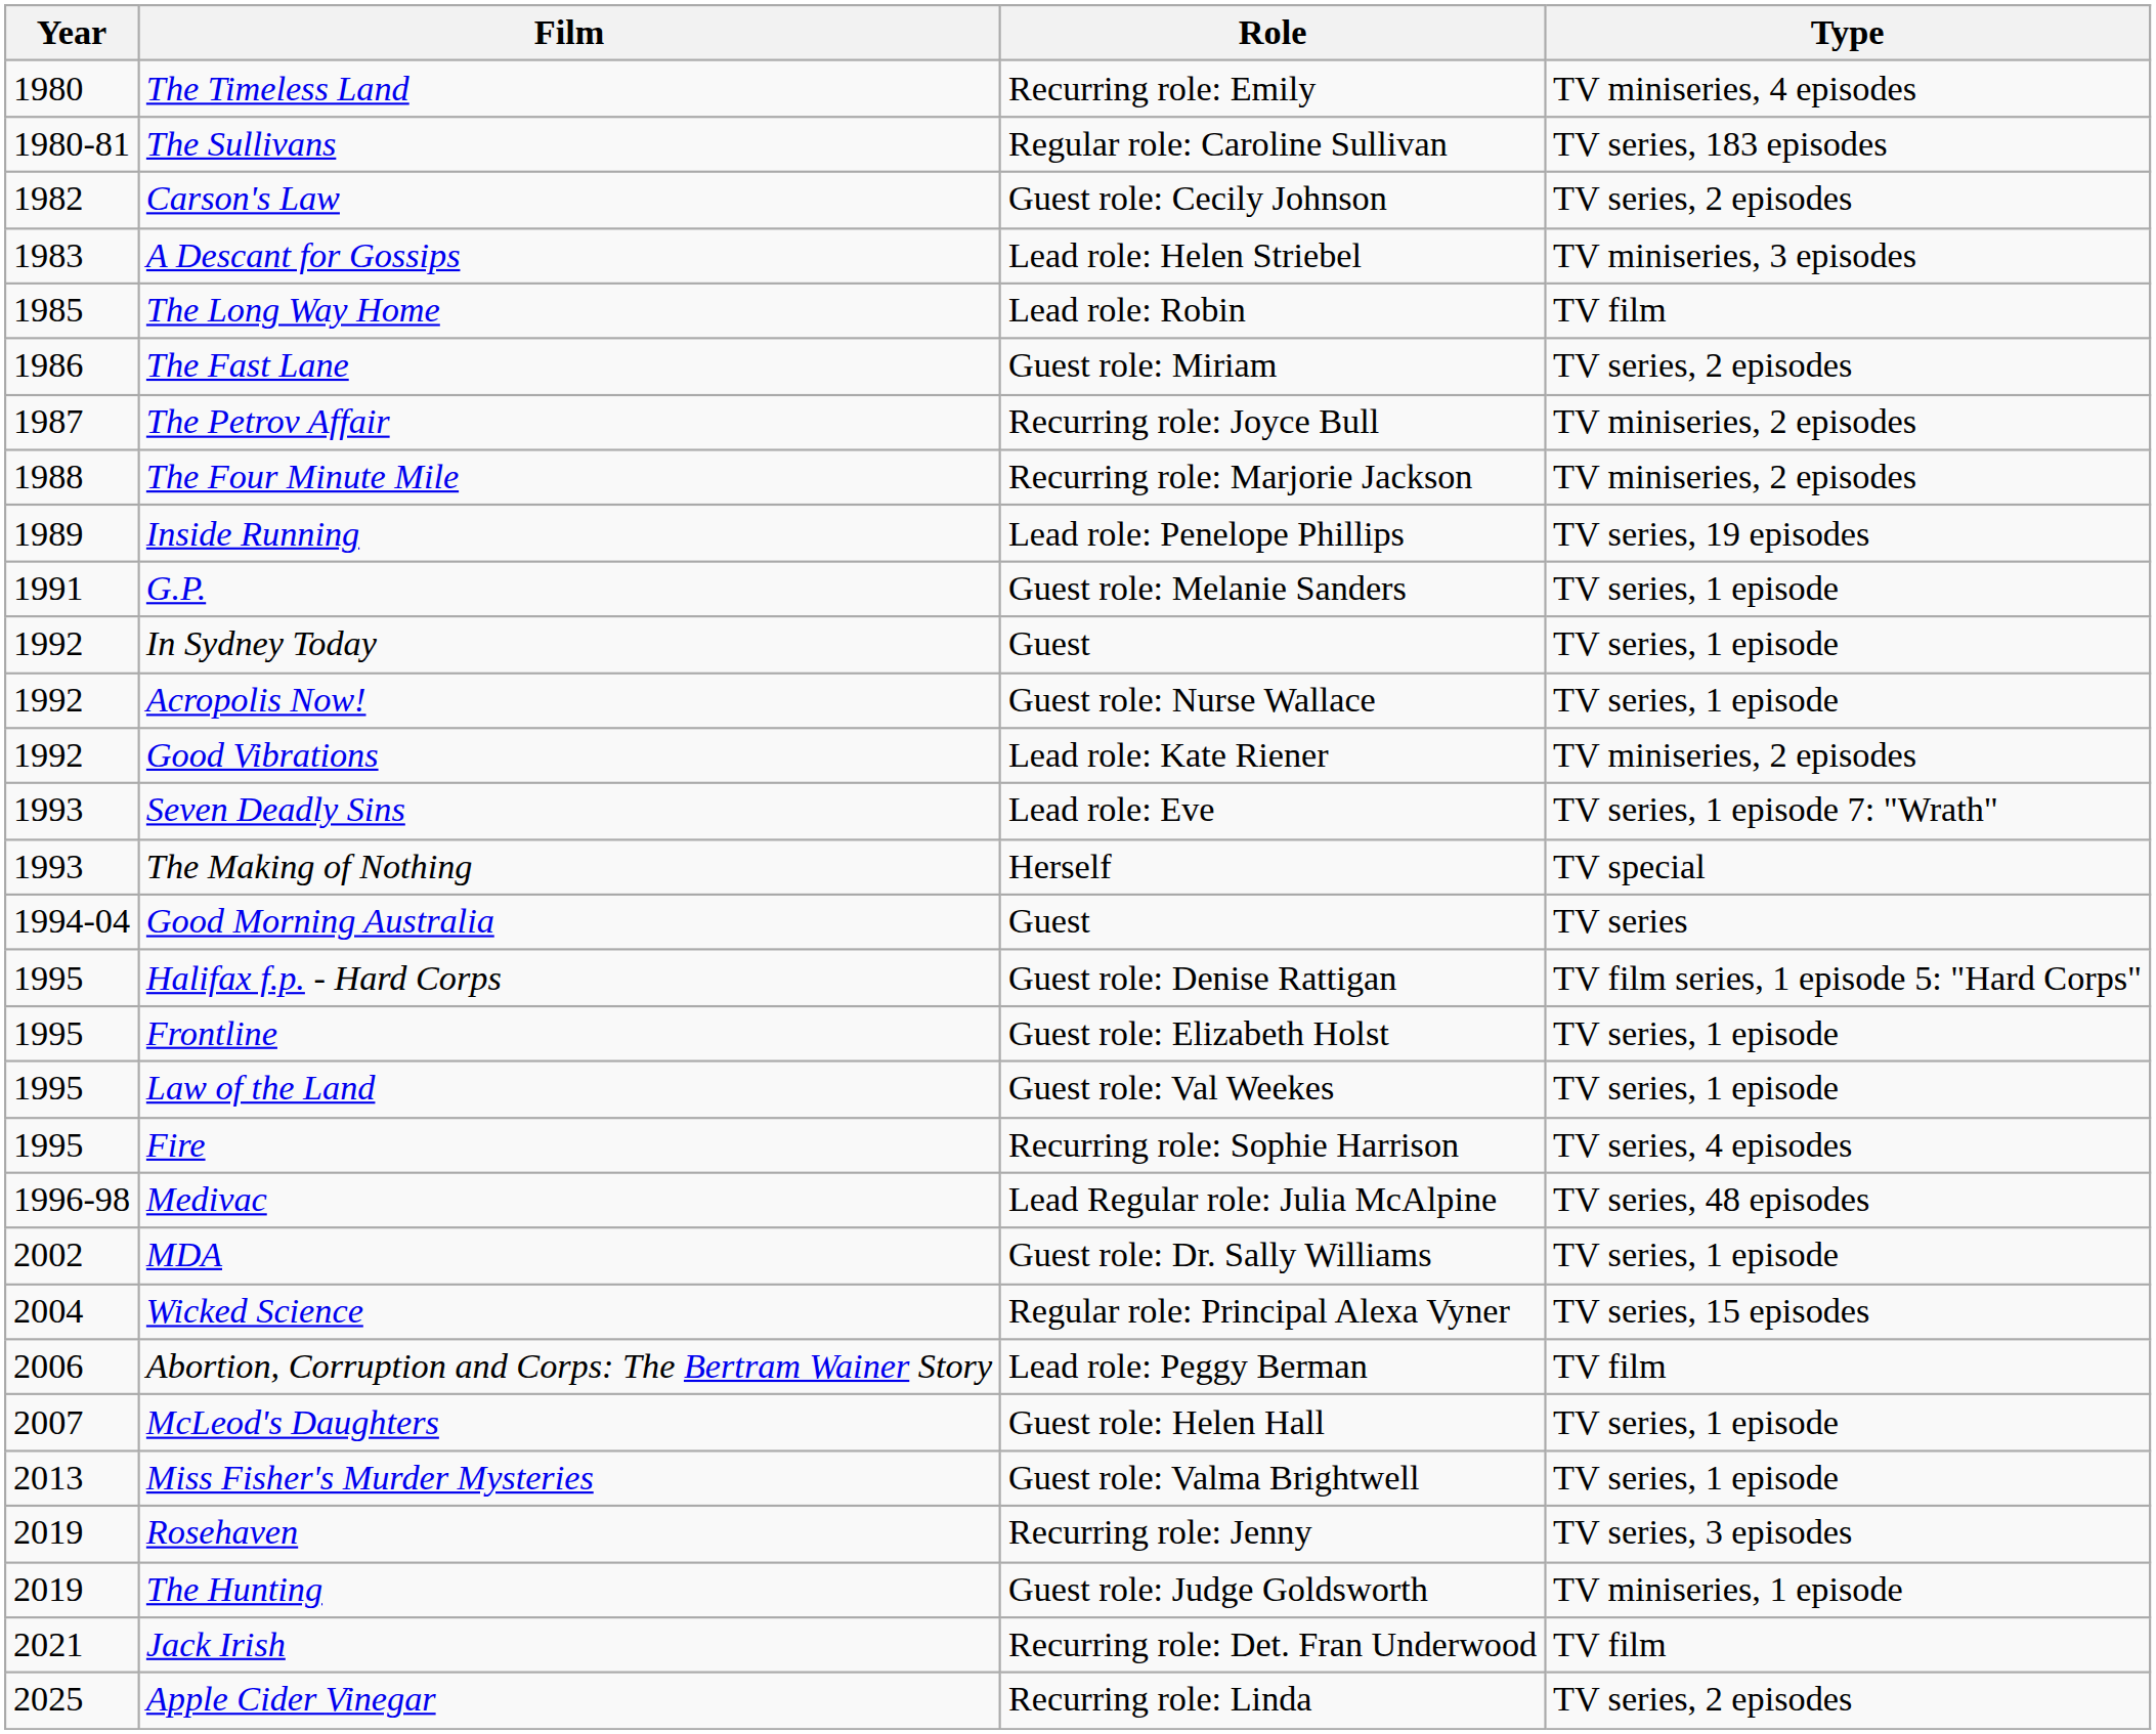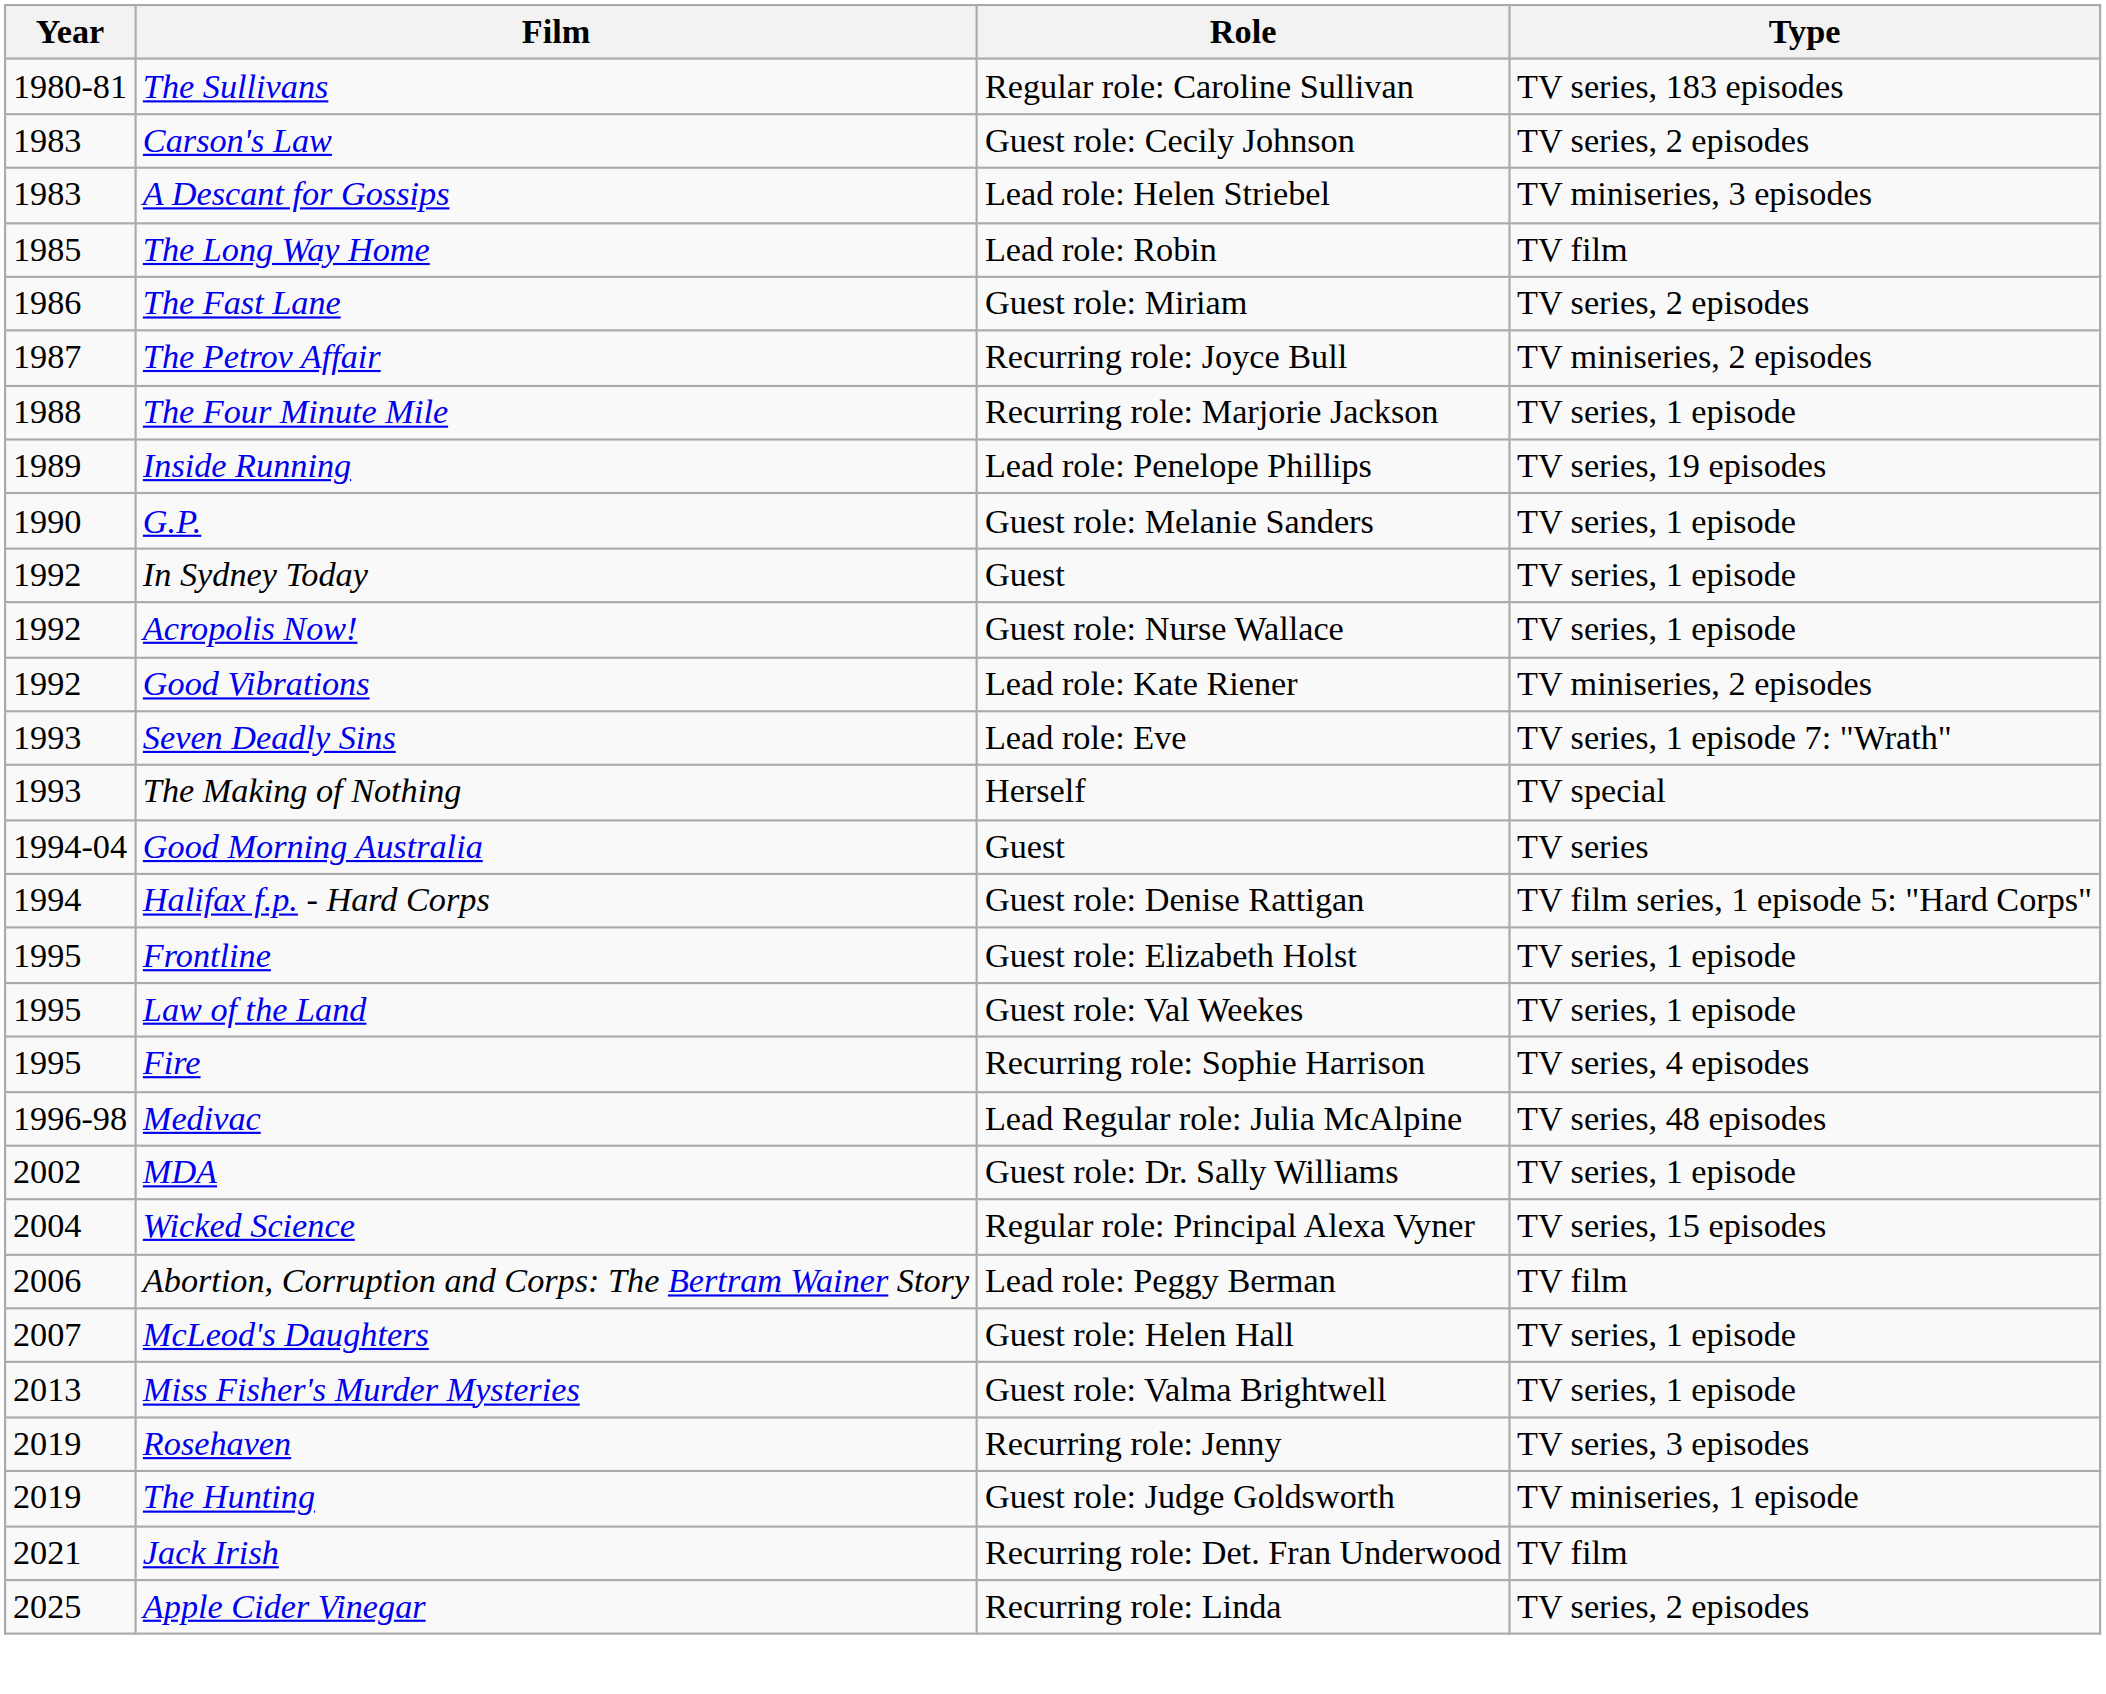- row: 1980 | The Timeless Land | Recurring role: Emily | TV miniseries, 4 episodes
Carson's Law | Year: 1982 -> 1983
The Four Minute Mile | Type: TV miniseries, 2 episodes -> TV series, 1 episode
G.P. | Year: 1991 -> 1990
Halifax f.p. - Hard Corps | Year: 1995 -> 1994
